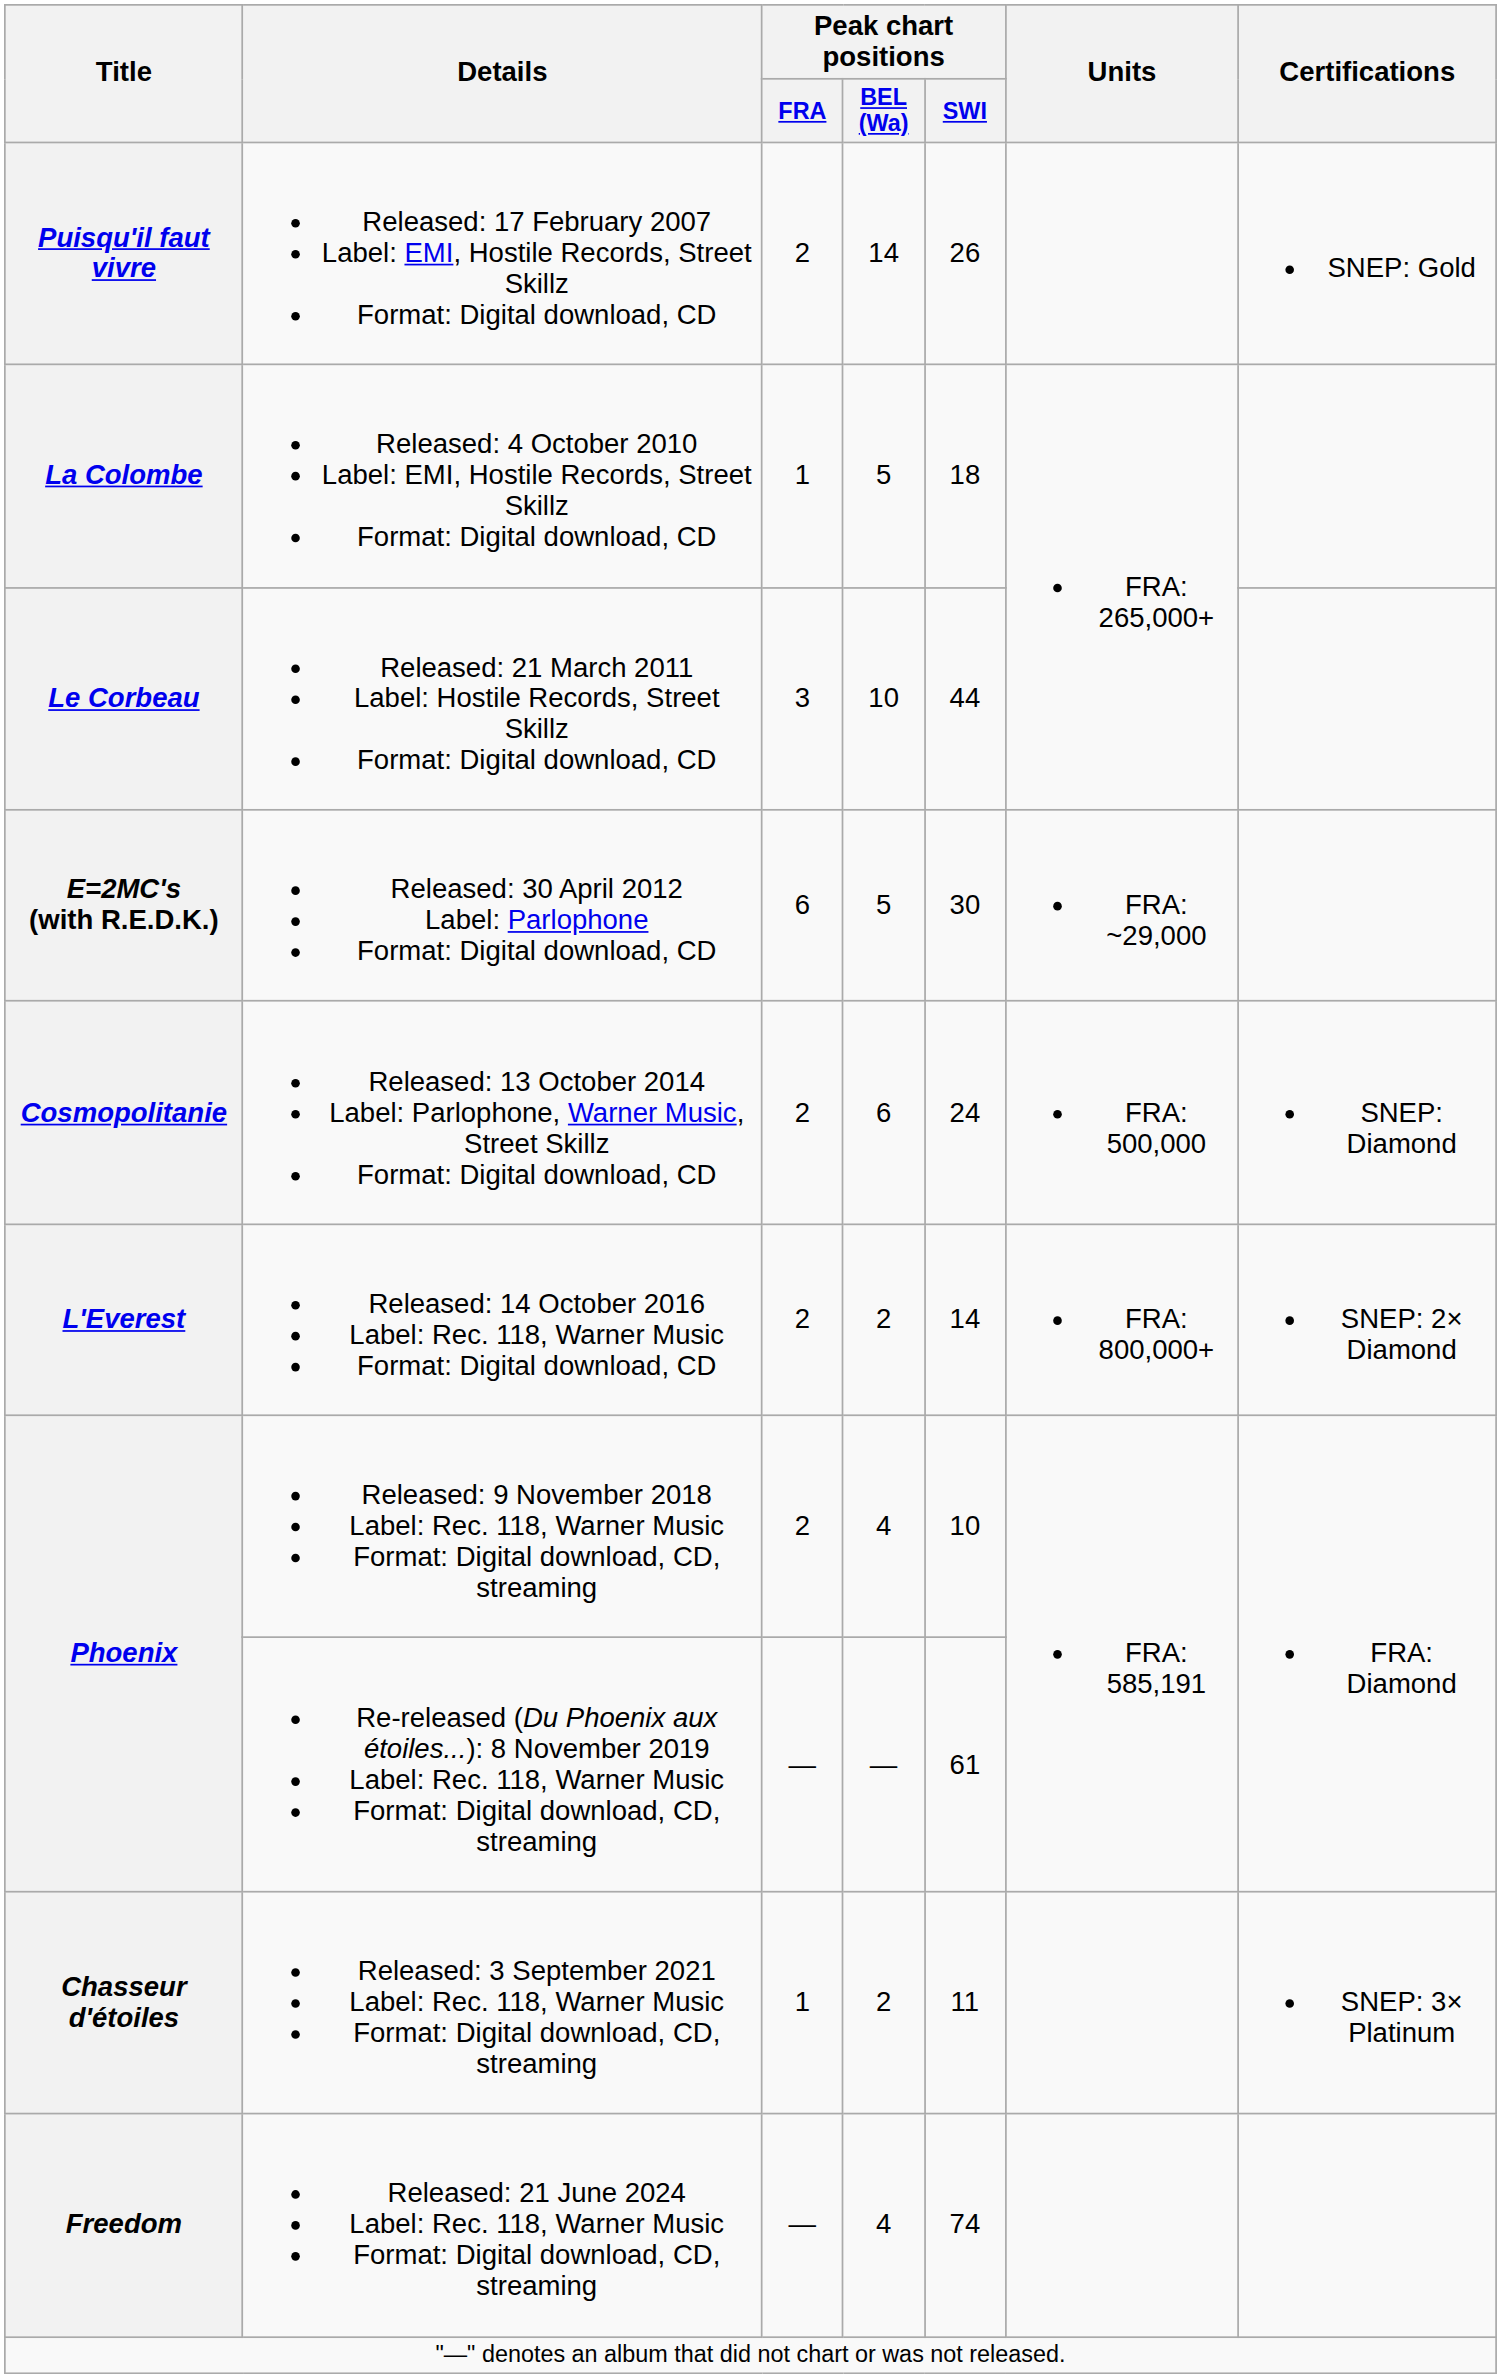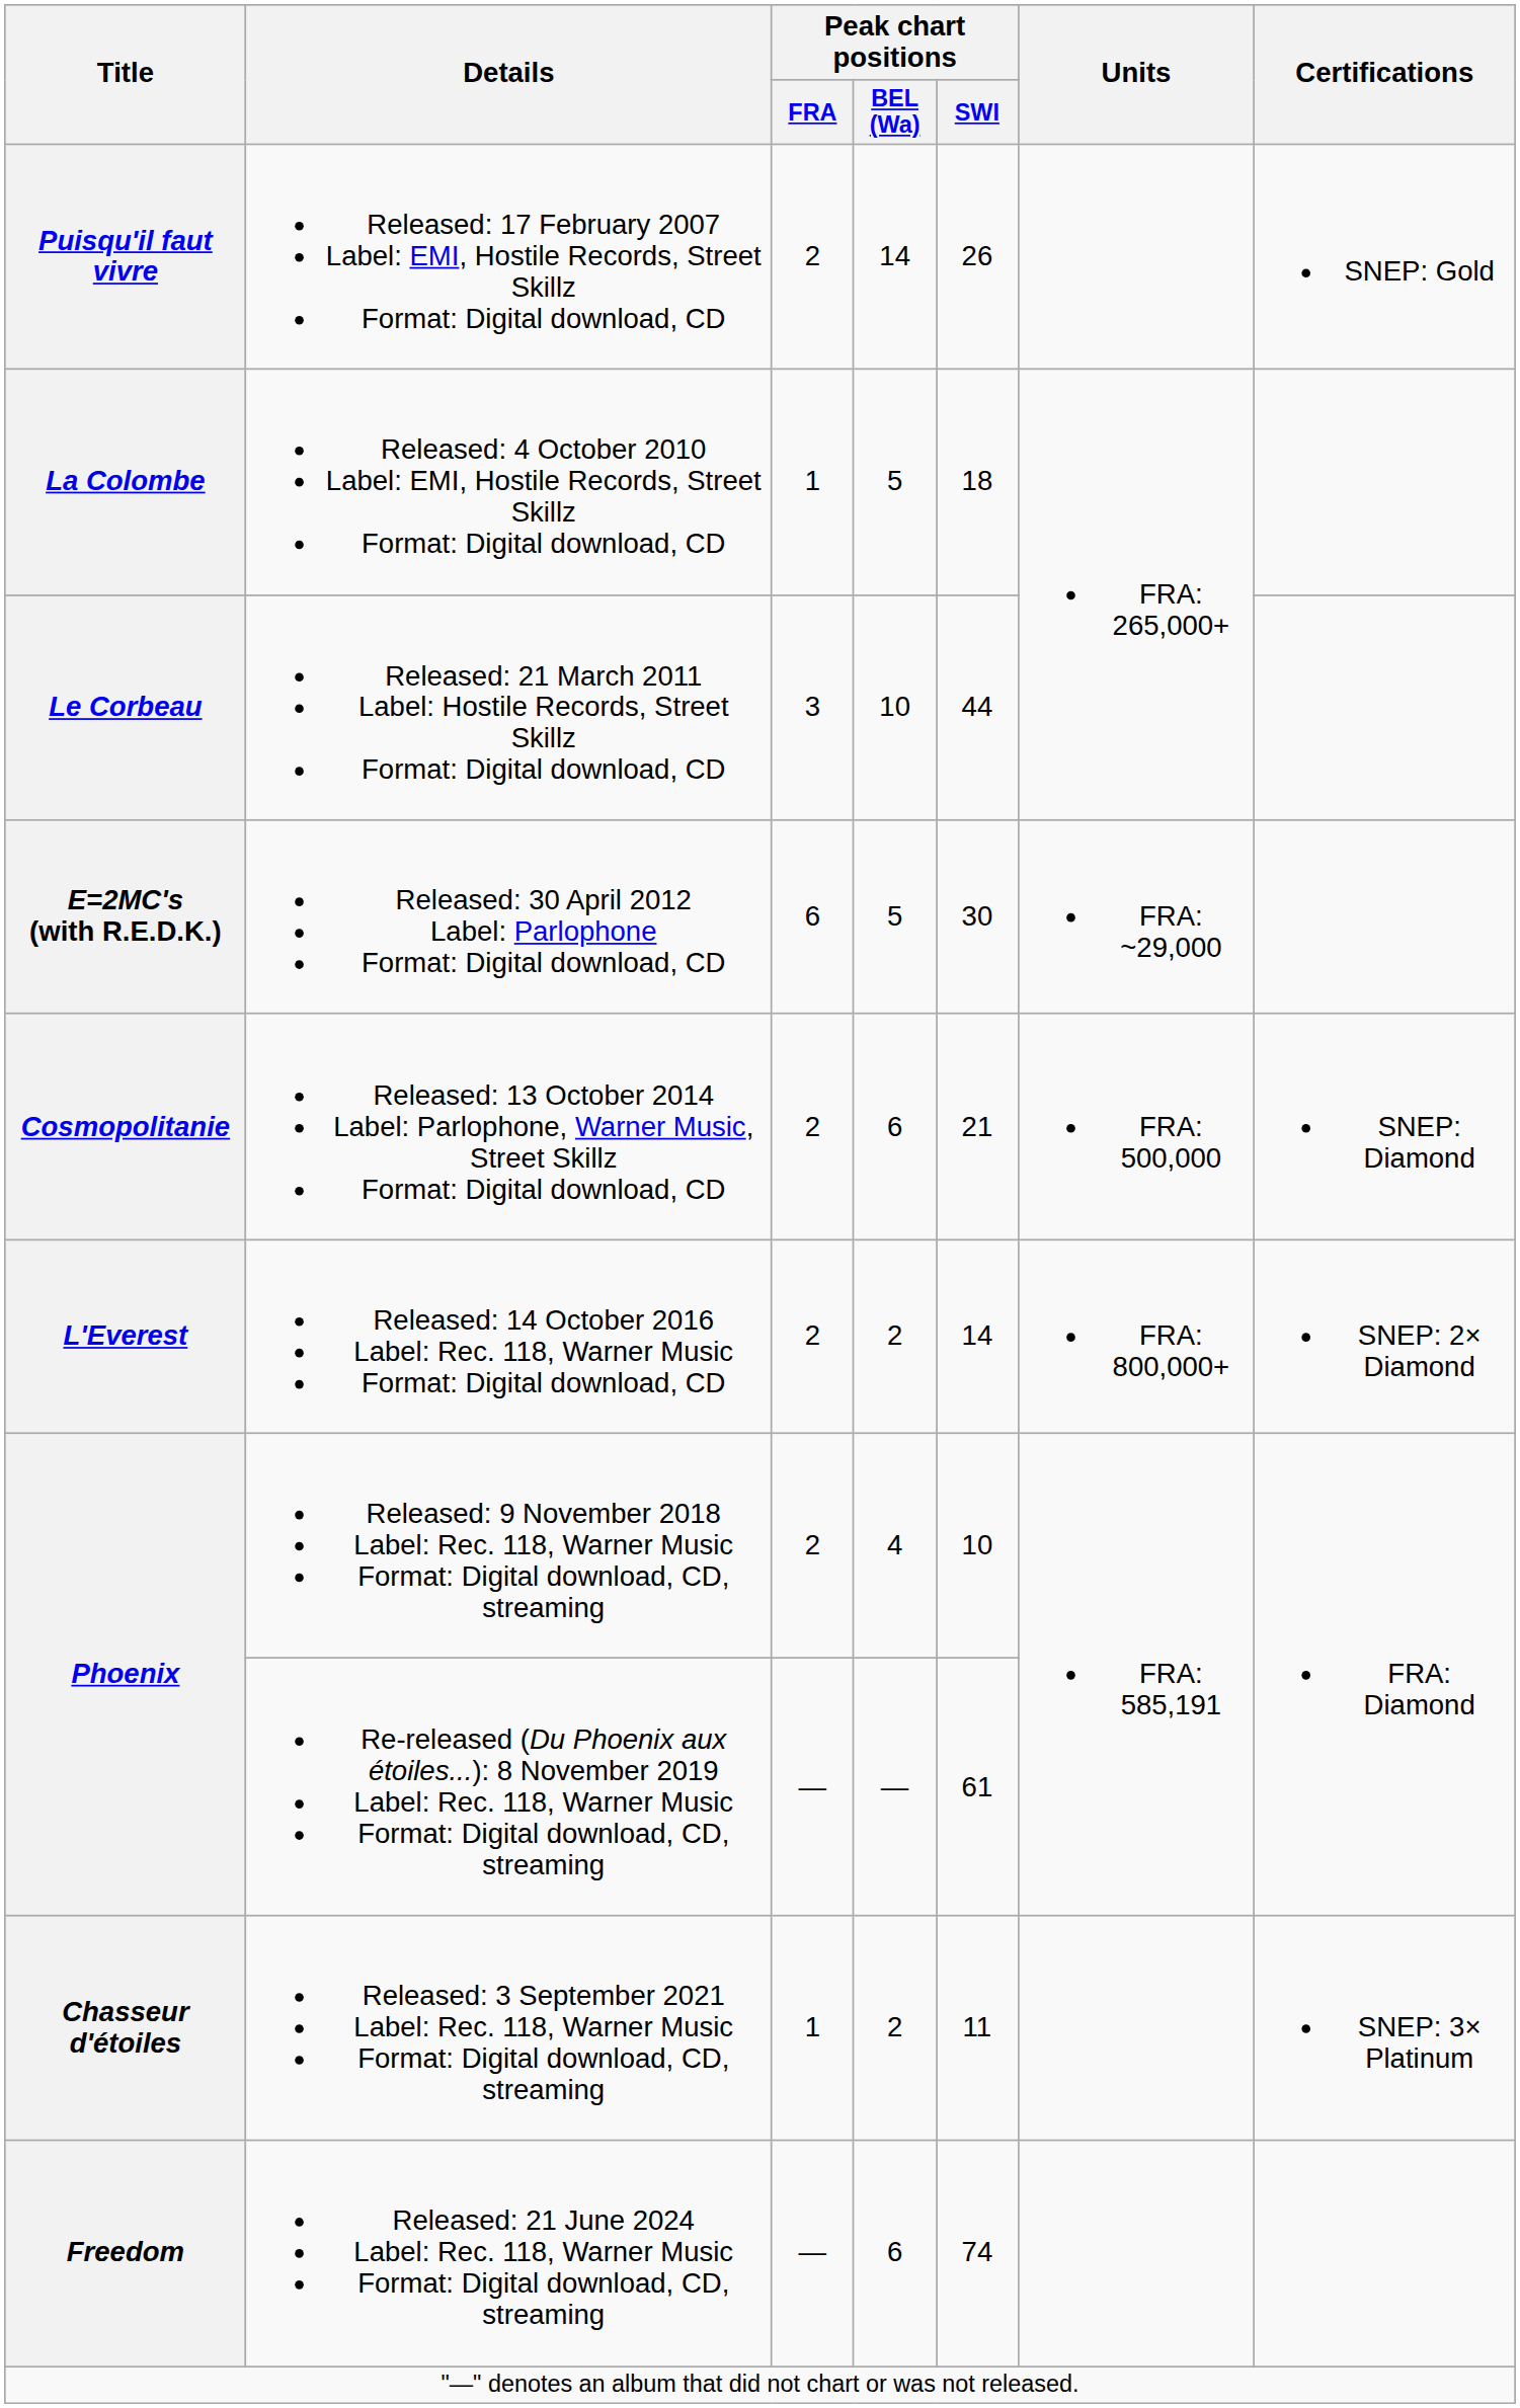Cosmopolitanie | Peak chart positions / SWI: 24 -> 21
Freedom | Peak chart positions / BEL (Wa): 4 -> 6
